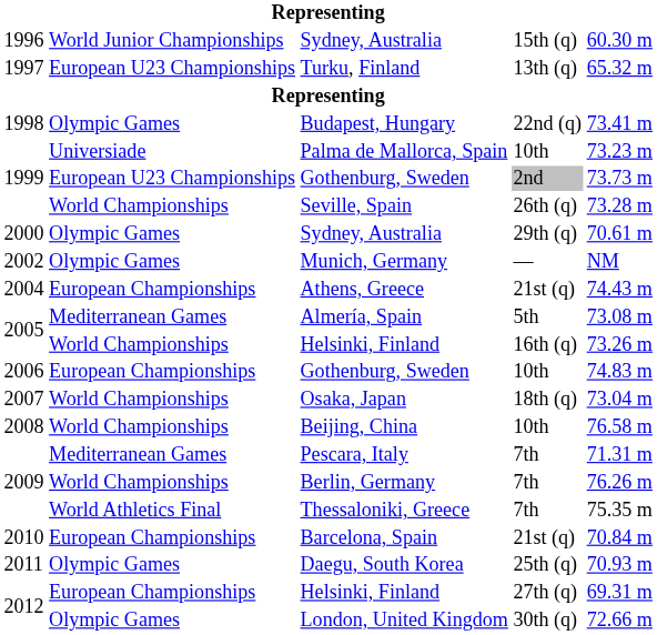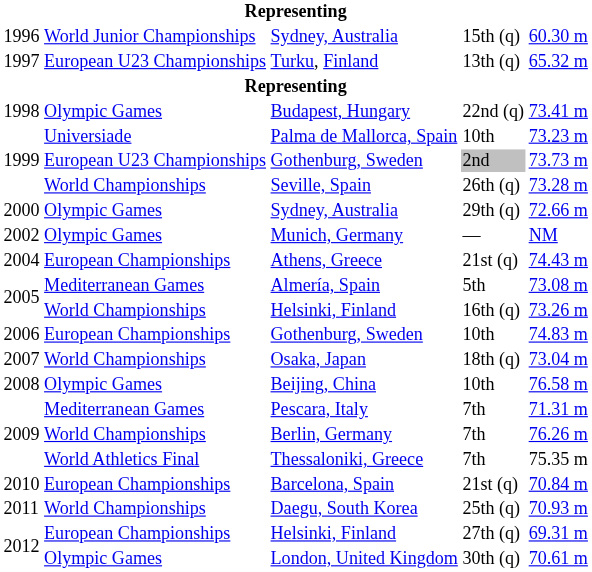Sydney, Australia / 29th (q) | column 5: 70.61 m -> 72.66 m
Beijing, China | column 2: World Championships -> Olympic Games
Daegu, South Korea | column 2: Olympic Games -> World Championships
London, United Kingdom | column 5: 72.66 m -> 70.61 m
